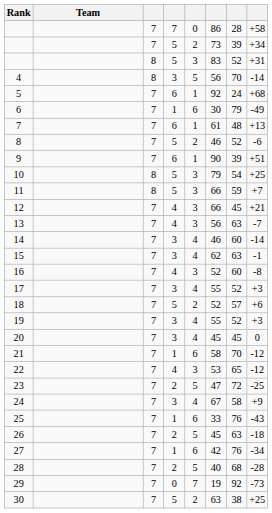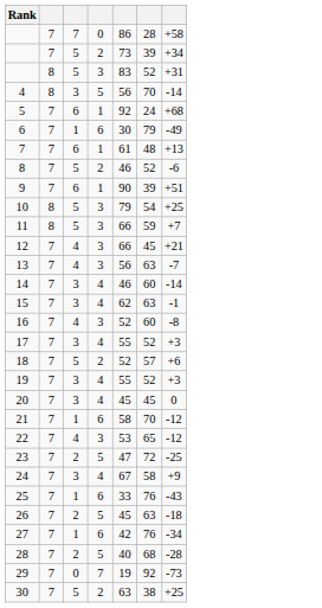- column: Team
